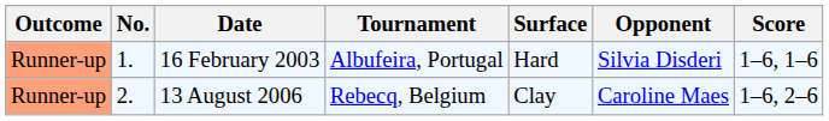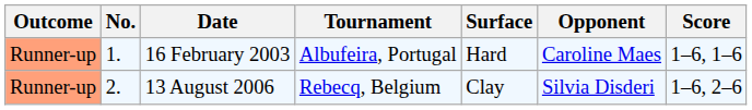16 February 2003 | Opponent: Silvia Disderi -> Caroline Maes
13 August 2006 | Opponent: Caroline Maes -> Silvia Disderi
